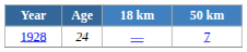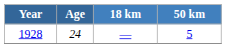1928 | 50 km: 7 -> 5
